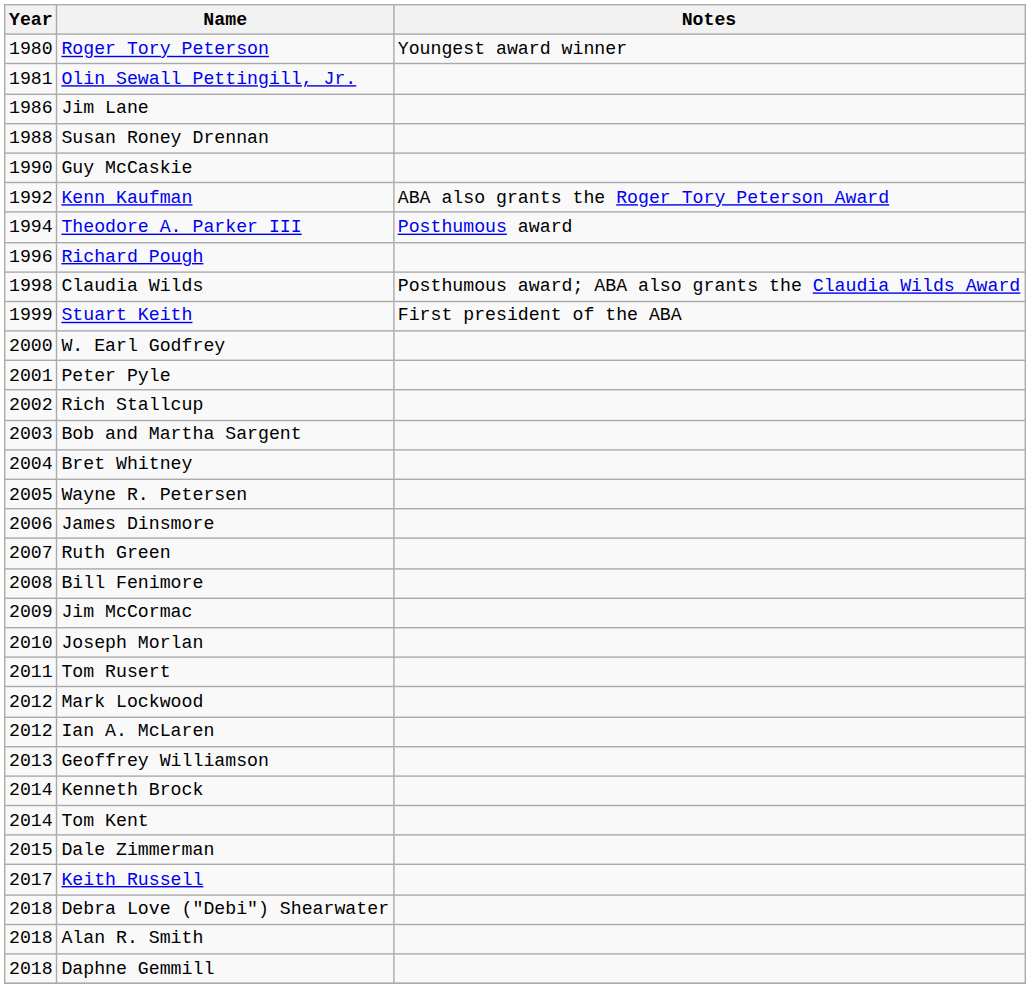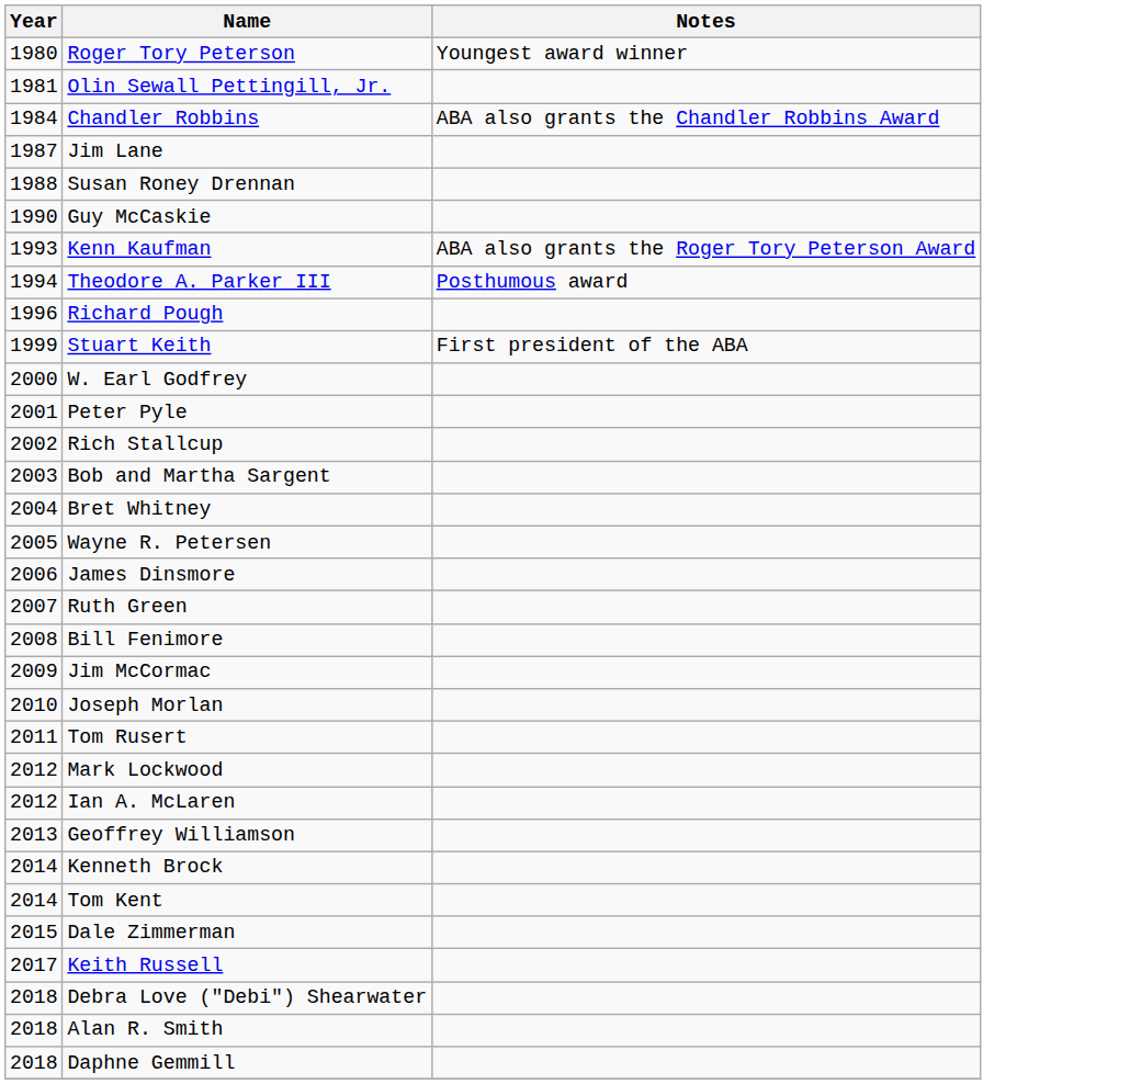+ row: 1984 | Chandler Robbins | ABA also grants the Chandler Robbins Award
Jim Lane | Year: 1986 -> 1987
Kenn Kaufman | Year: 1992 -> 1993
- row: 1998 | Claudia Wilds | Posthumous award; ABA also grants the Claudia Wilds Award
